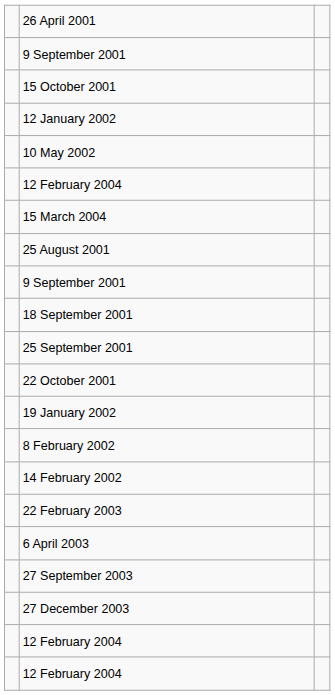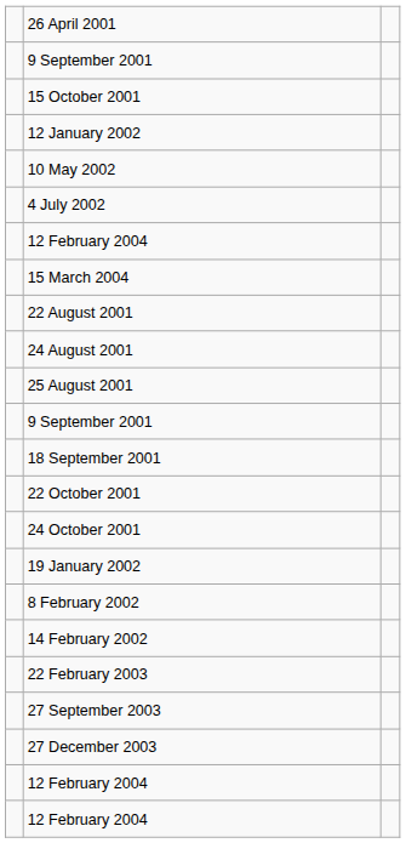+ row: 4 July 2002
+ row: 22 August 2001
+ row: 24 August 2001
- row: 25 September 2001
+ row: 24 October 2001
- row: 6 April 2003
